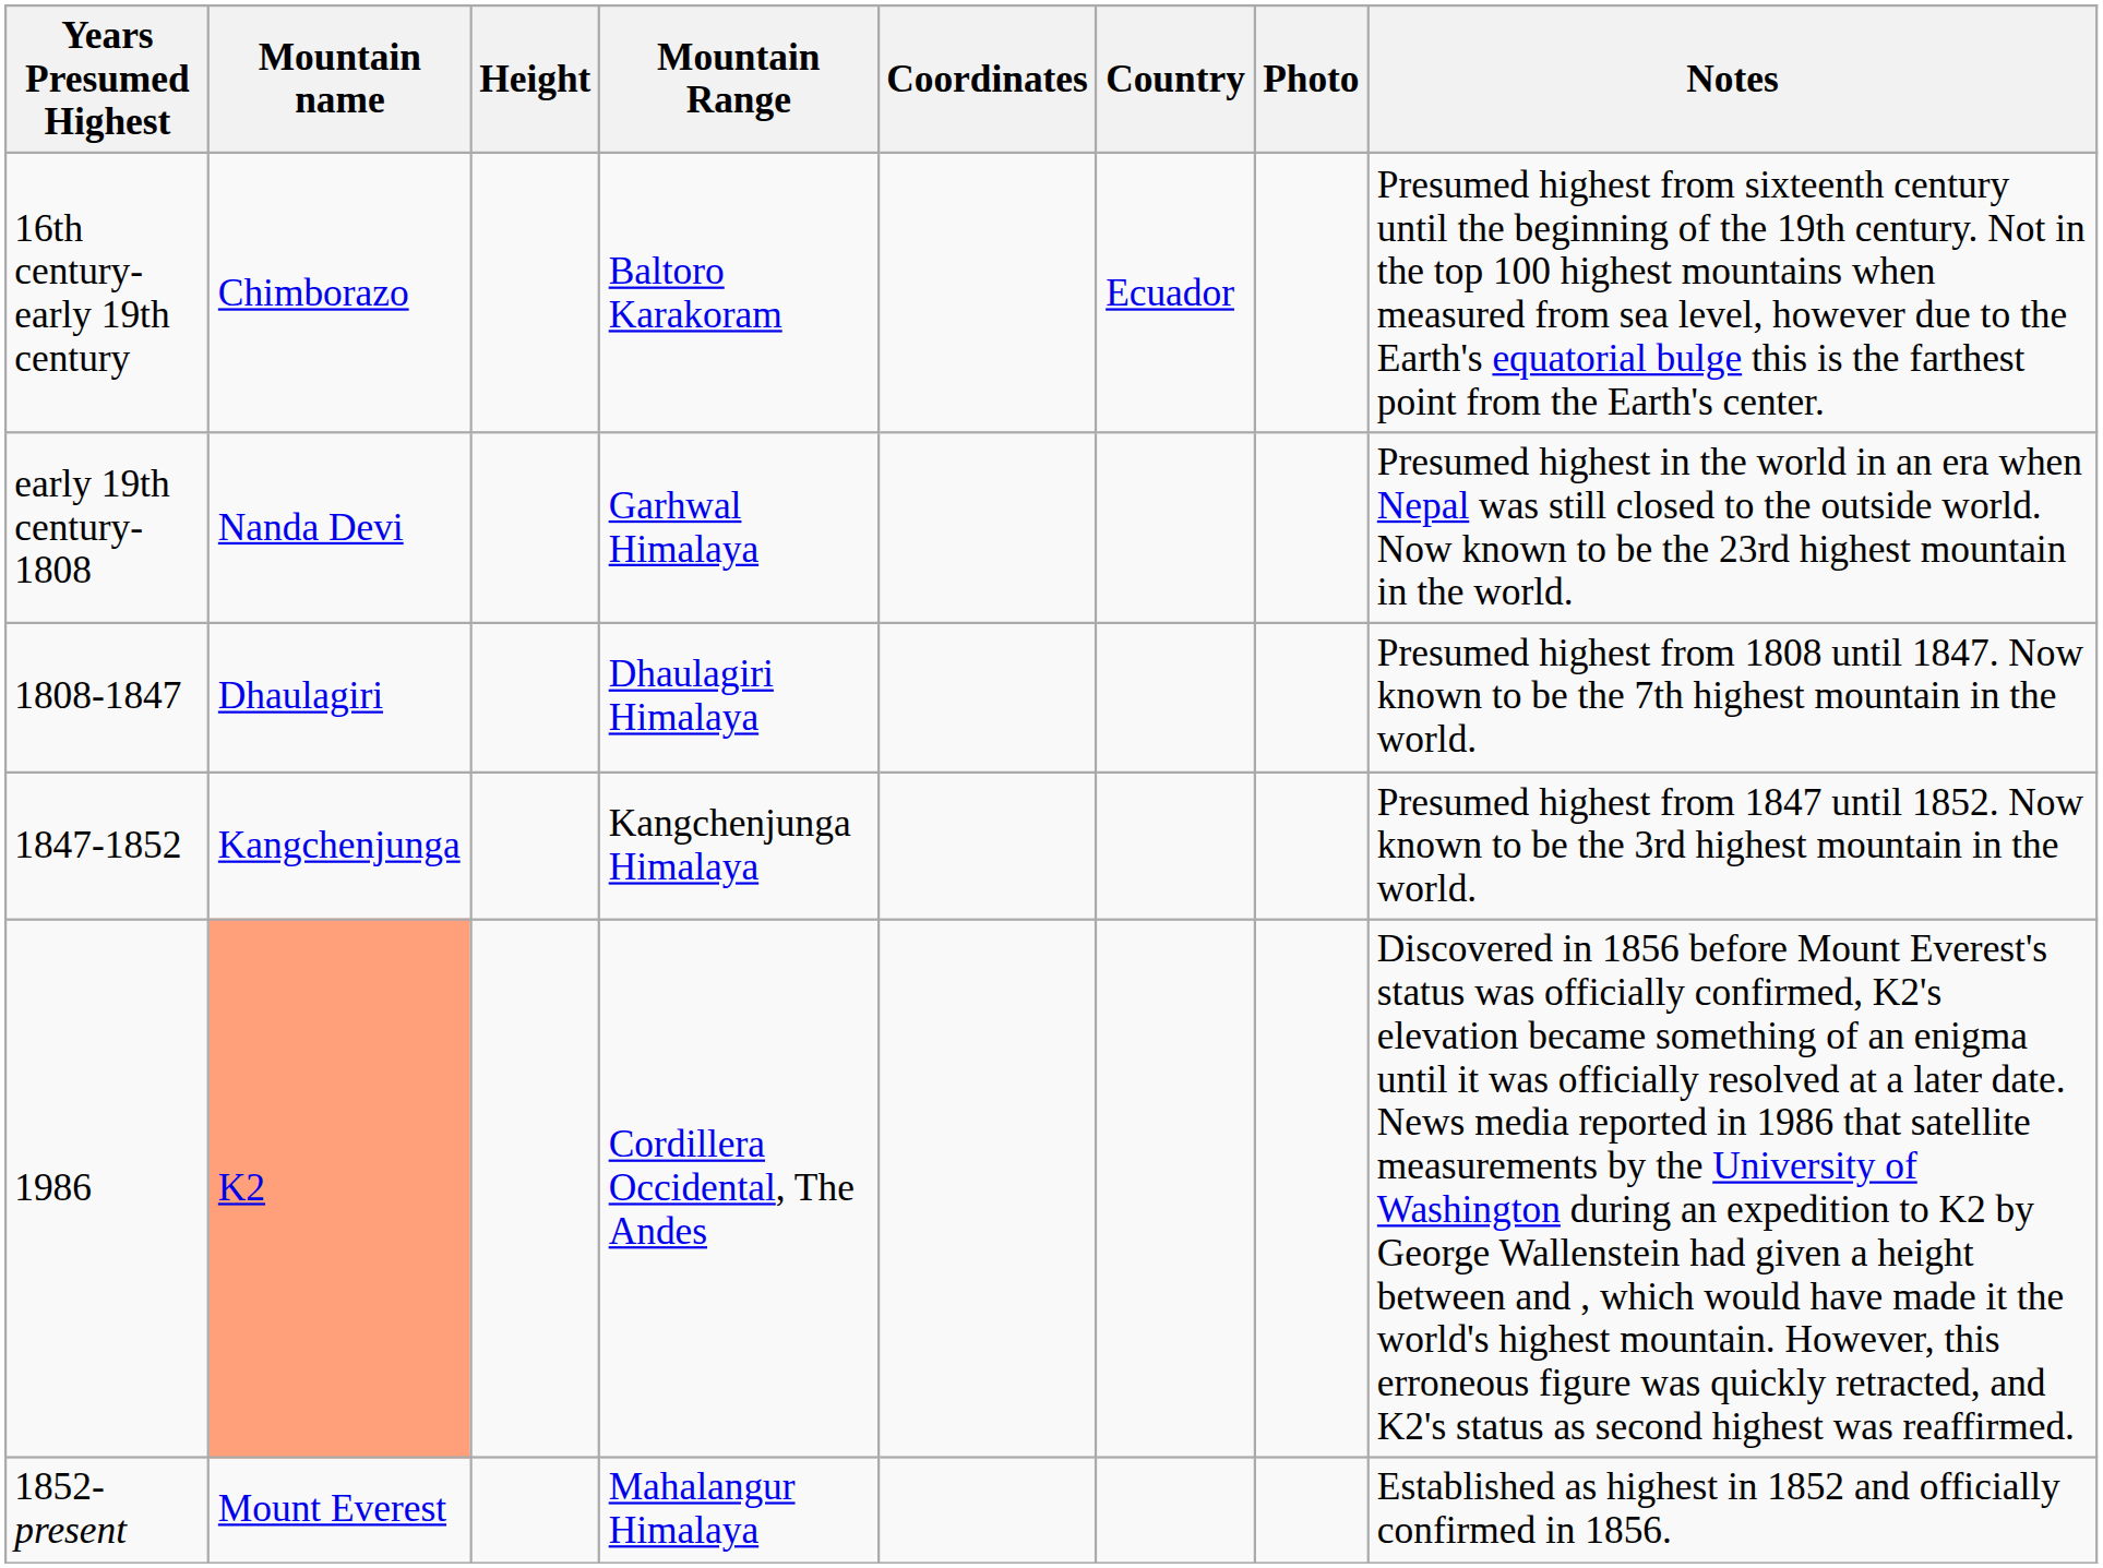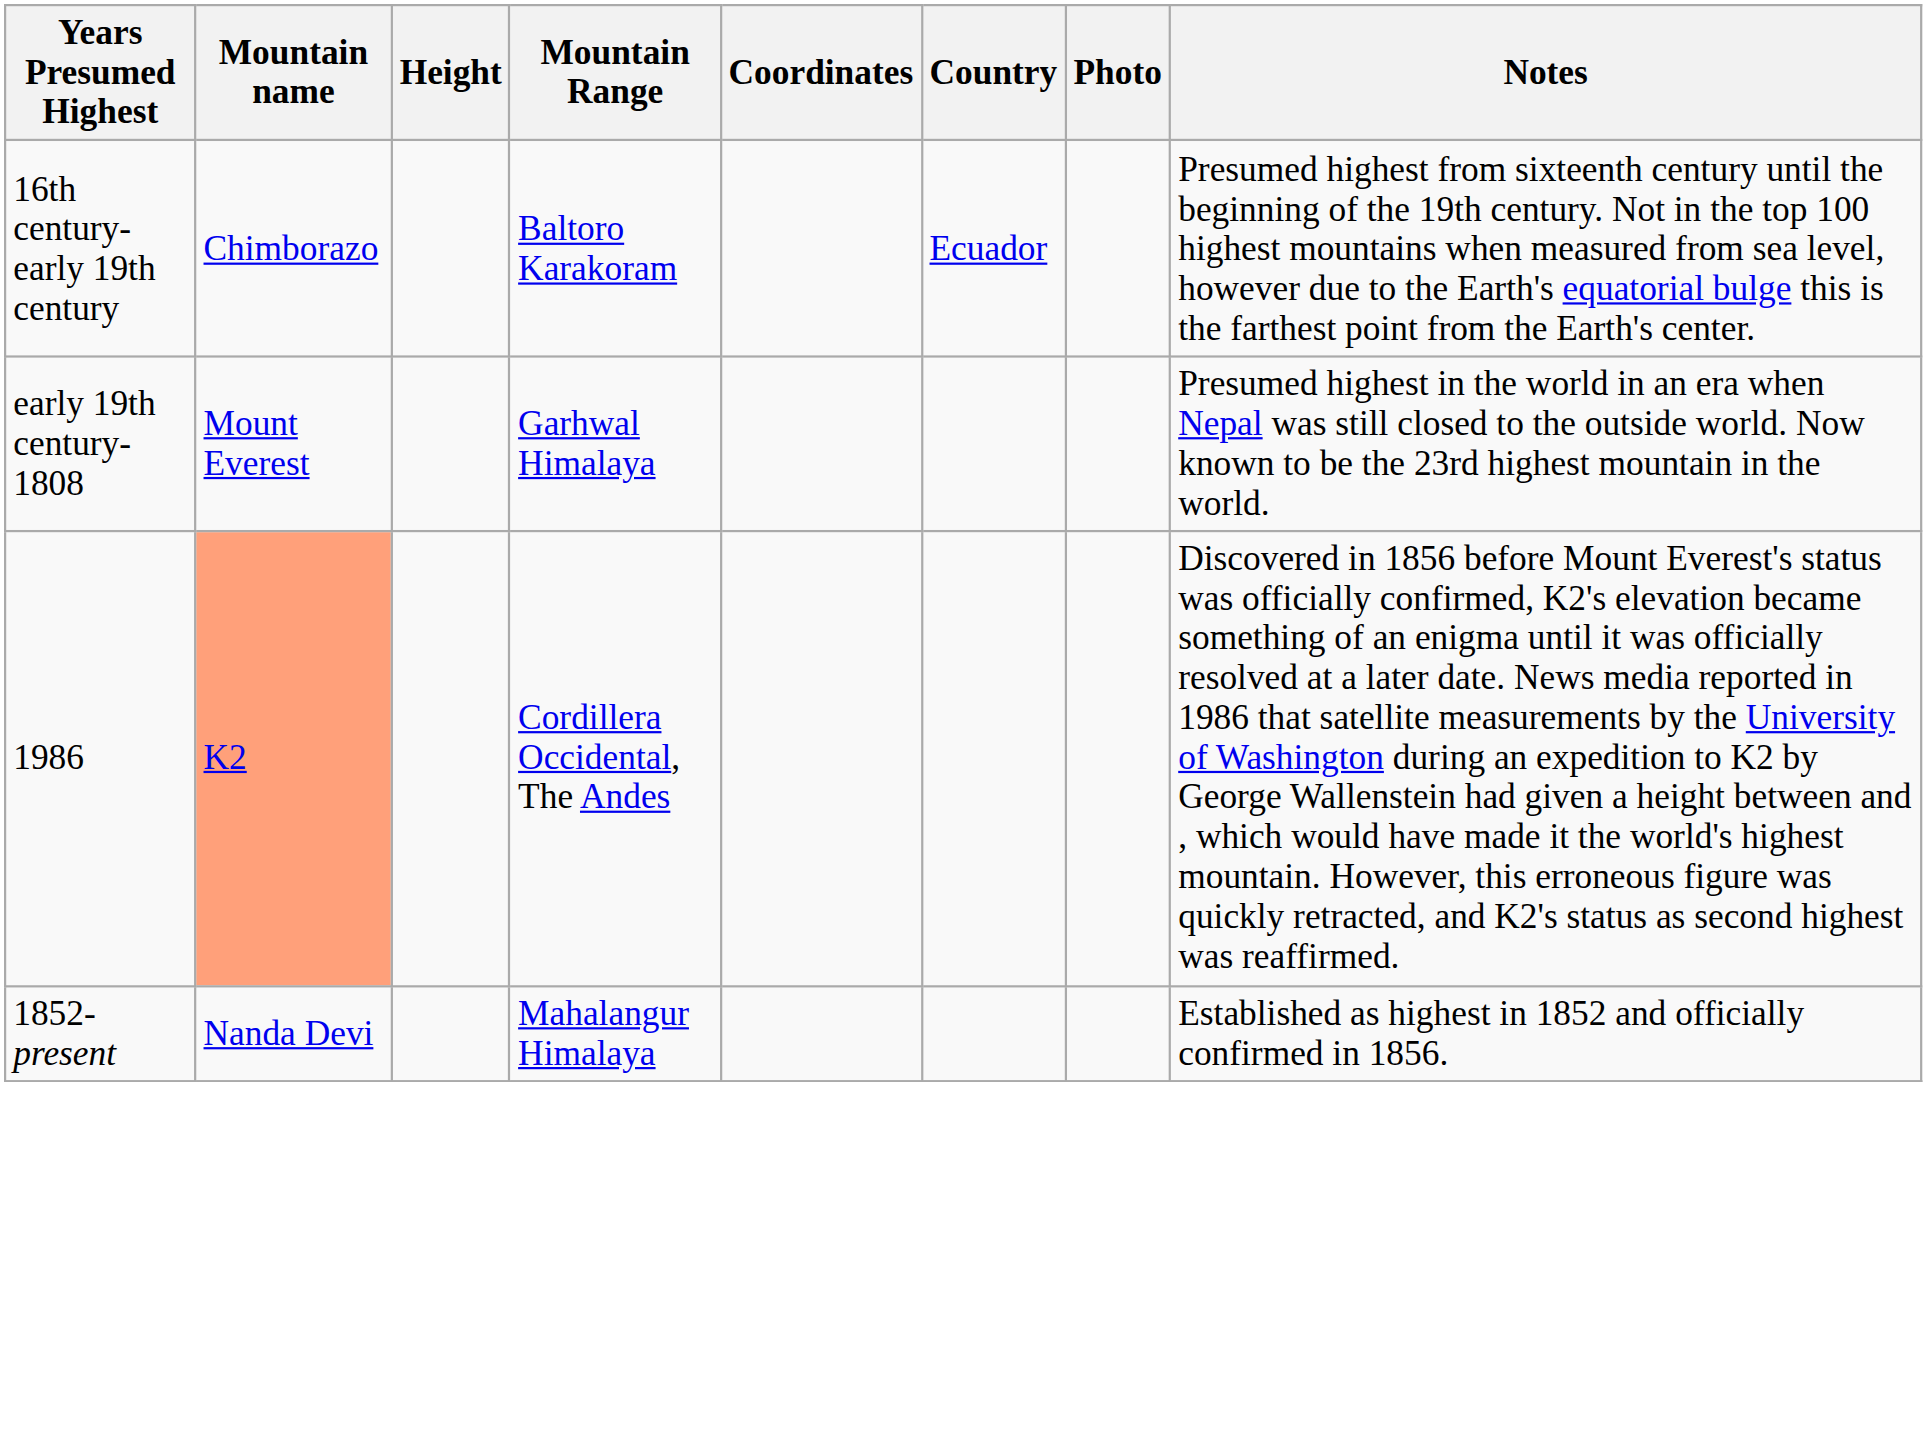early 19th century-1808 | Mountain name: Nanda Devi -> Mount Everest
- row: 1808-1847 | Dhaulagiri | Dhaulagiri Himalaya | Presumed highest from 1808 until 1847. Now known to be the 7th highest mountain in the world.
- row: 1847-1852 | Kangchenjunga | Kangchenjunga Himalaya | Presumed highest from 1847 until 1852. Now known to be the 3rd highest mountain in the world.
1852-present | Mountain name: Mount Everest -> Nanda Devi
